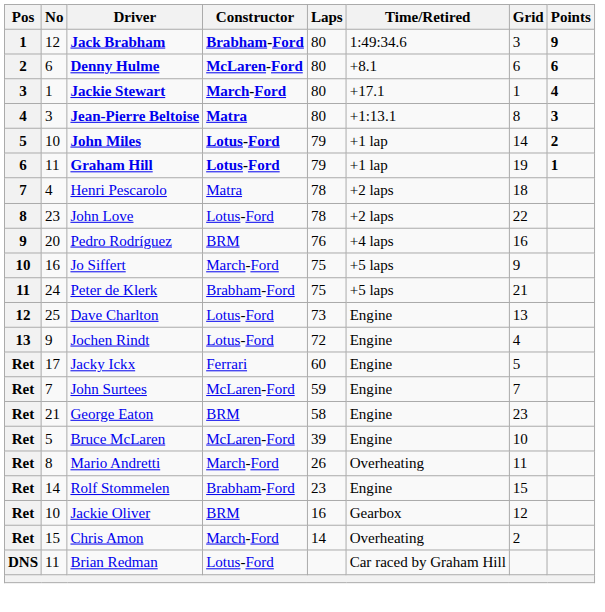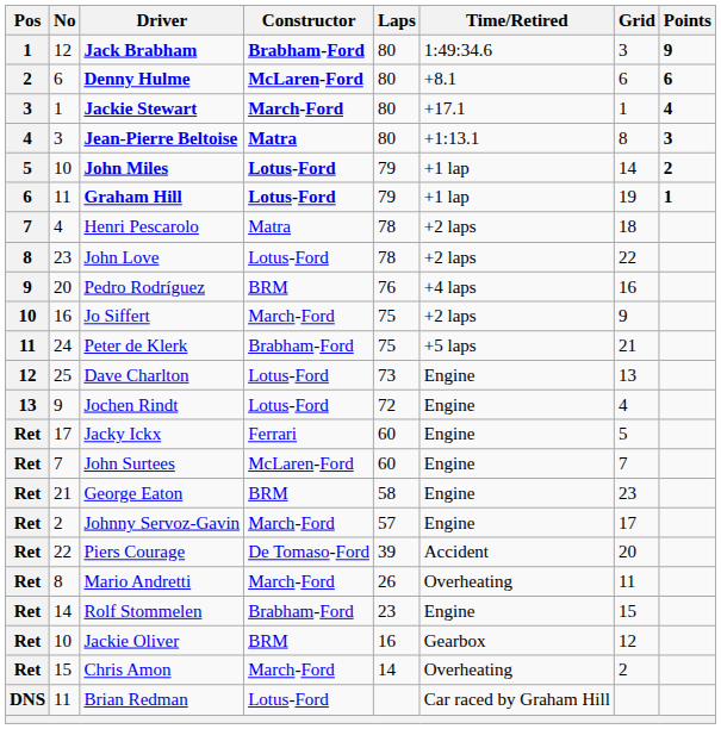Jo Siffert | Time/Retired: +5 laps -> +2 laps
John Surtees | Laps: 59 -> 60
+ row: Ret | 2 | Johnny Servoz-Gavin | March-Ford | 57 | Engine | 17
- row: Ret | 5 | Bruce McLaren | McLaren-Ford | 39 | Engine | 10
+ row: Ret | 22 | Piers Courage | De Tomaso-Ford | 39 | Accident | 20
